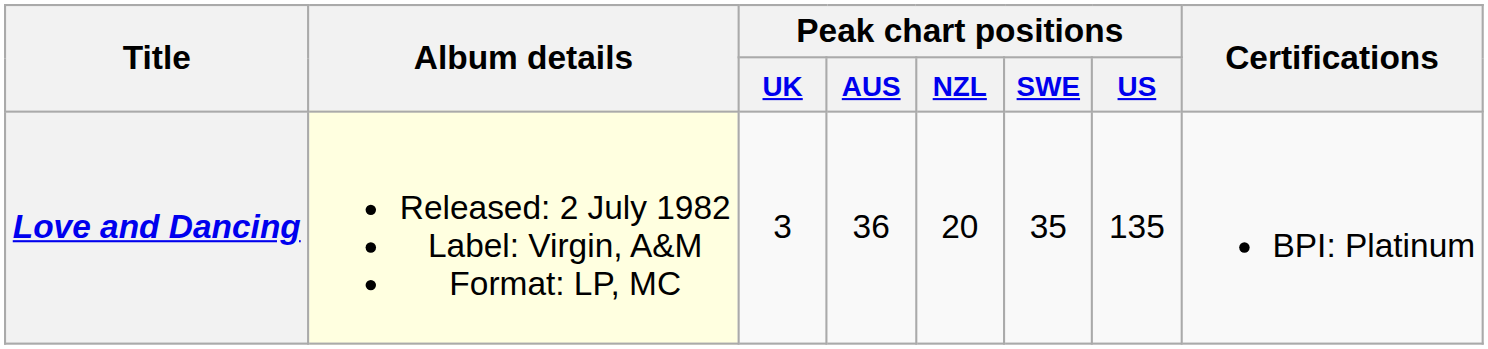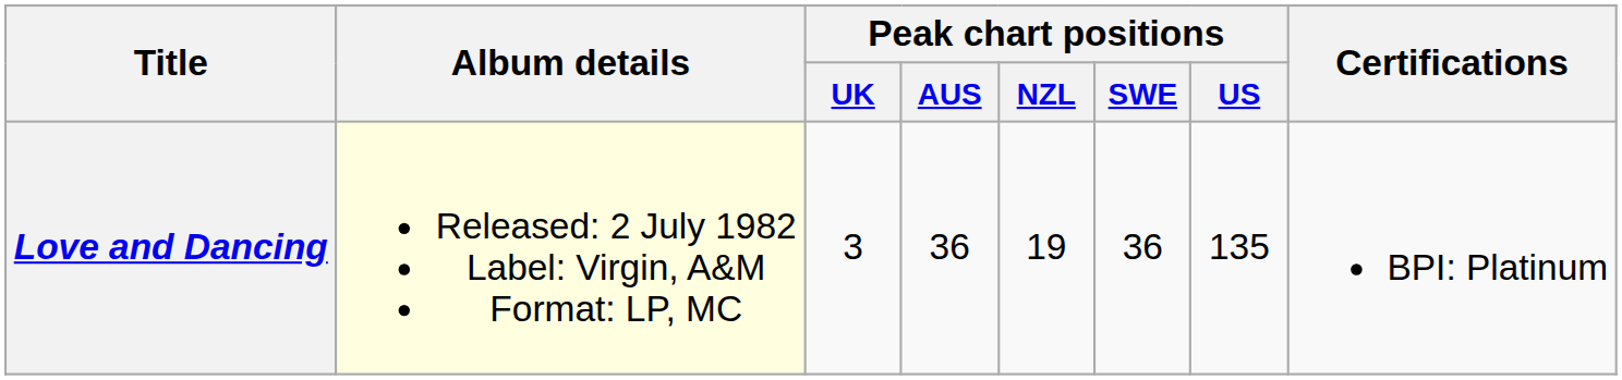Love and Dancing | Peak chart positions / NZL: 20 -> 19
Love and Dancing | Peak chart positions / SWE: 35 -> 36
